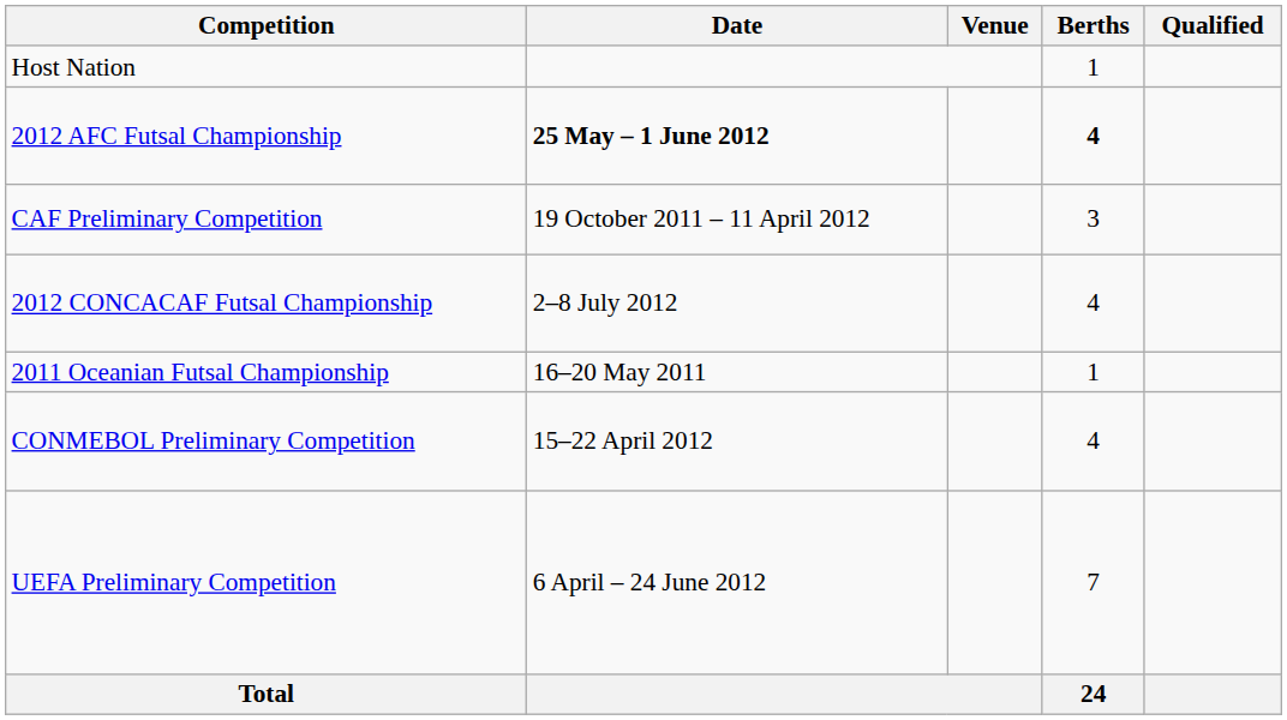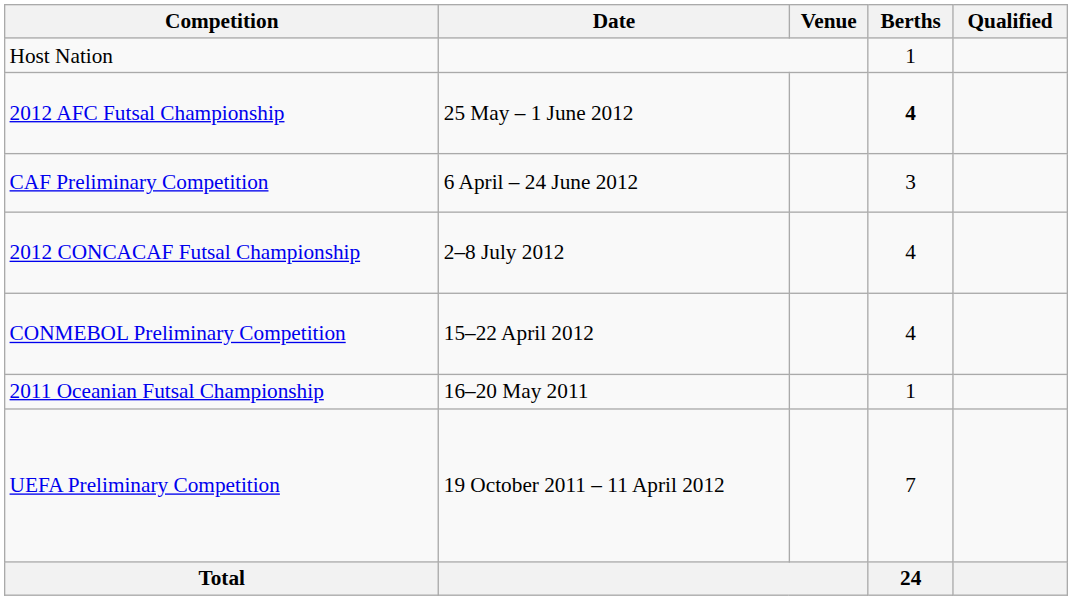2012 AFC Futsal Championship | Date: bold -> normal
CAF Preliminary Competition | Date: 19 October 2011 – 11 April 2012 -> 6 April – 24 June 2012
rows swapped: CONMEBOL Preliminary Competition <-> 2011 Oceanian Futsal Championship
UEFA Preliminary Competition | Date: 6 April – 24 June 2012 -> 19 October 2011 – 11 April 2012
